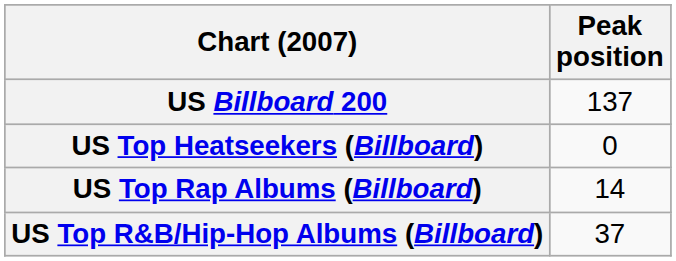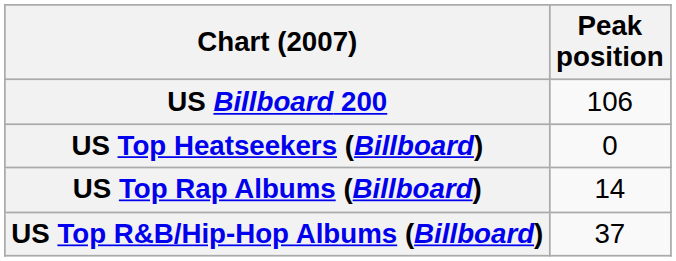US Billboard 200 | Peak position: 137 -> 106
